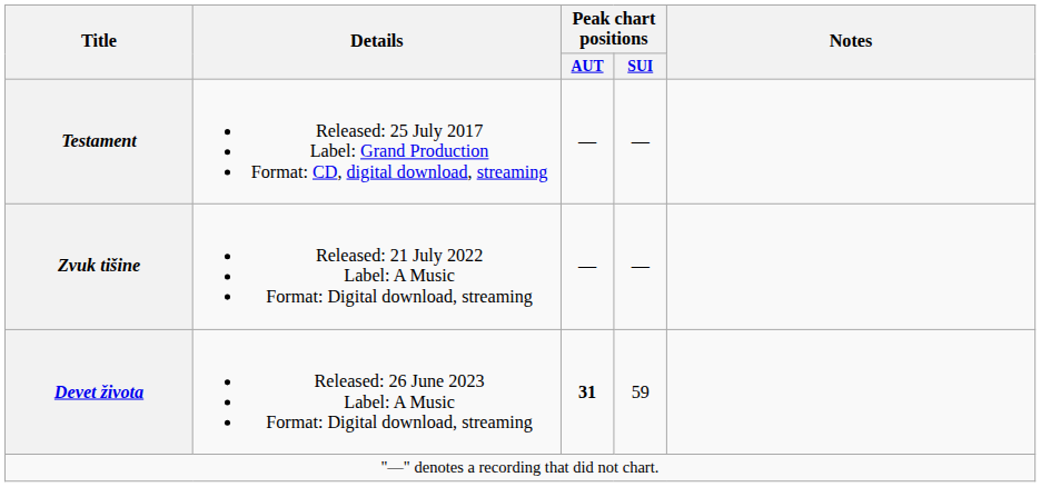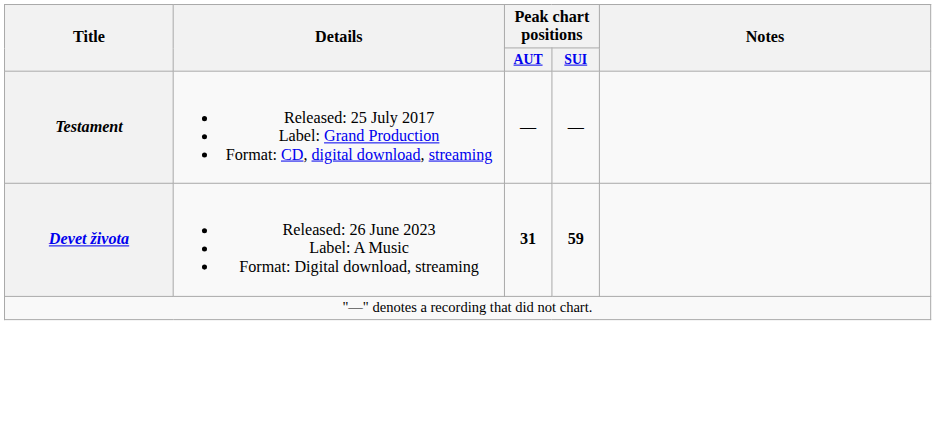- row: Zvuk tišine | Released: 21 July 2022 Label: A Music Format: Digital download, streaming | — | —
Devet života | Peak chart positions / SUI: normal -> bold
